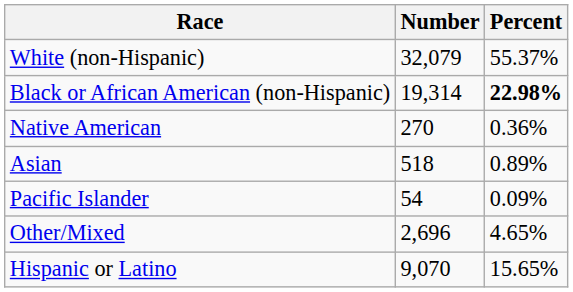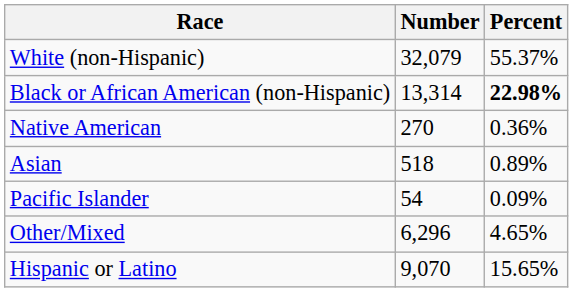Black or African American (non-Hispanic) | Number: 19,314 -> 13,314
Other/Mixed | Number: 2,696 -> 6,296
